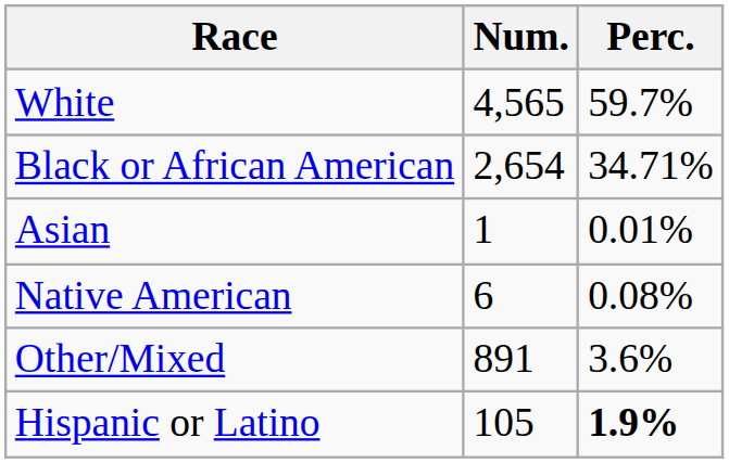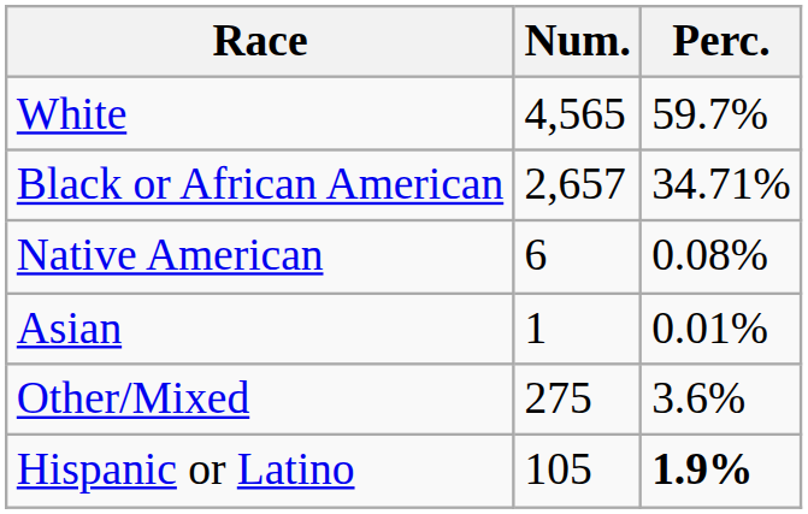Black or African American | Num.: 2,654 -> 2,657
rows swapped: Native American <-> Asian
Other/Mixed | Num.: 891 -> 275
